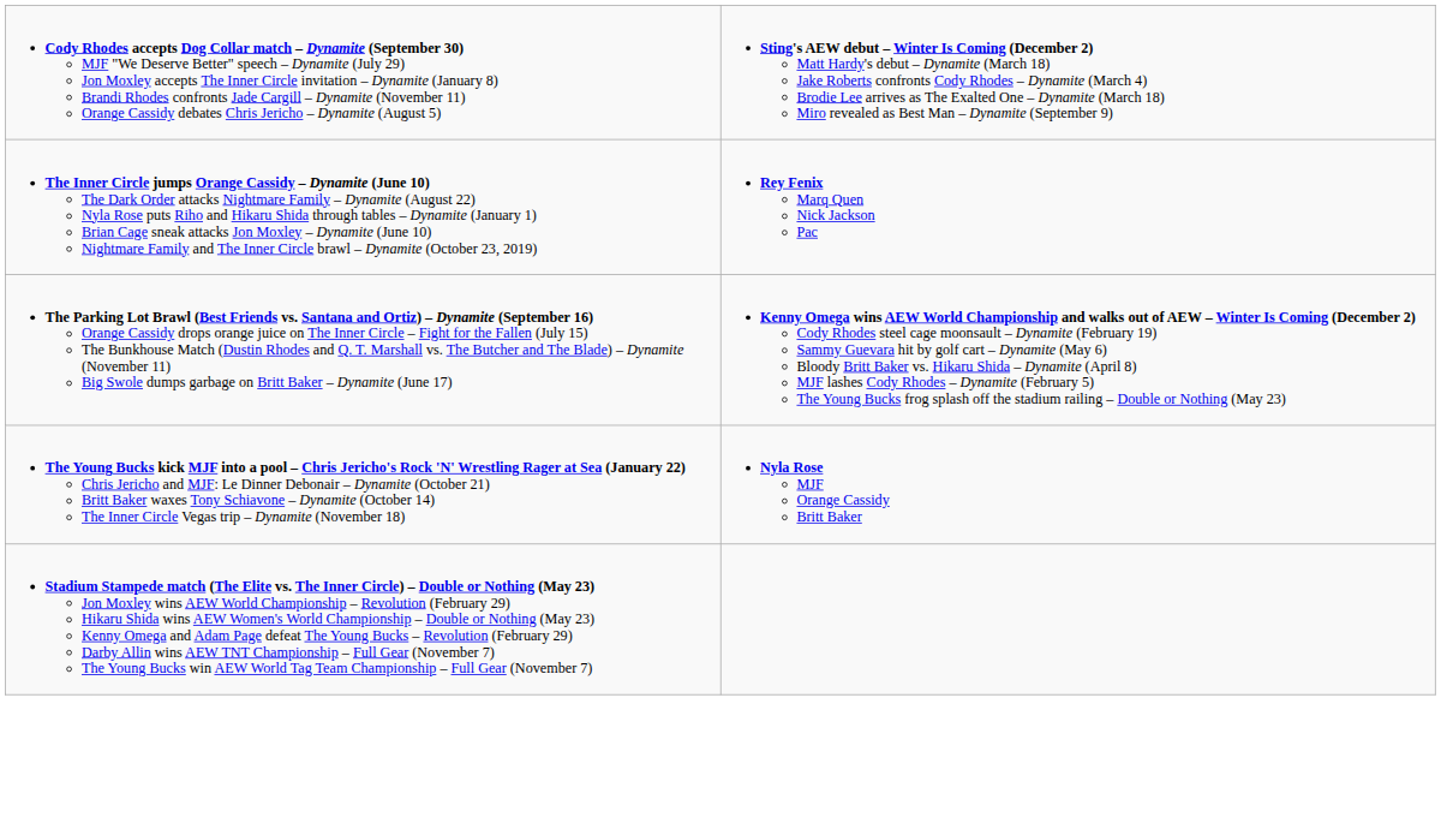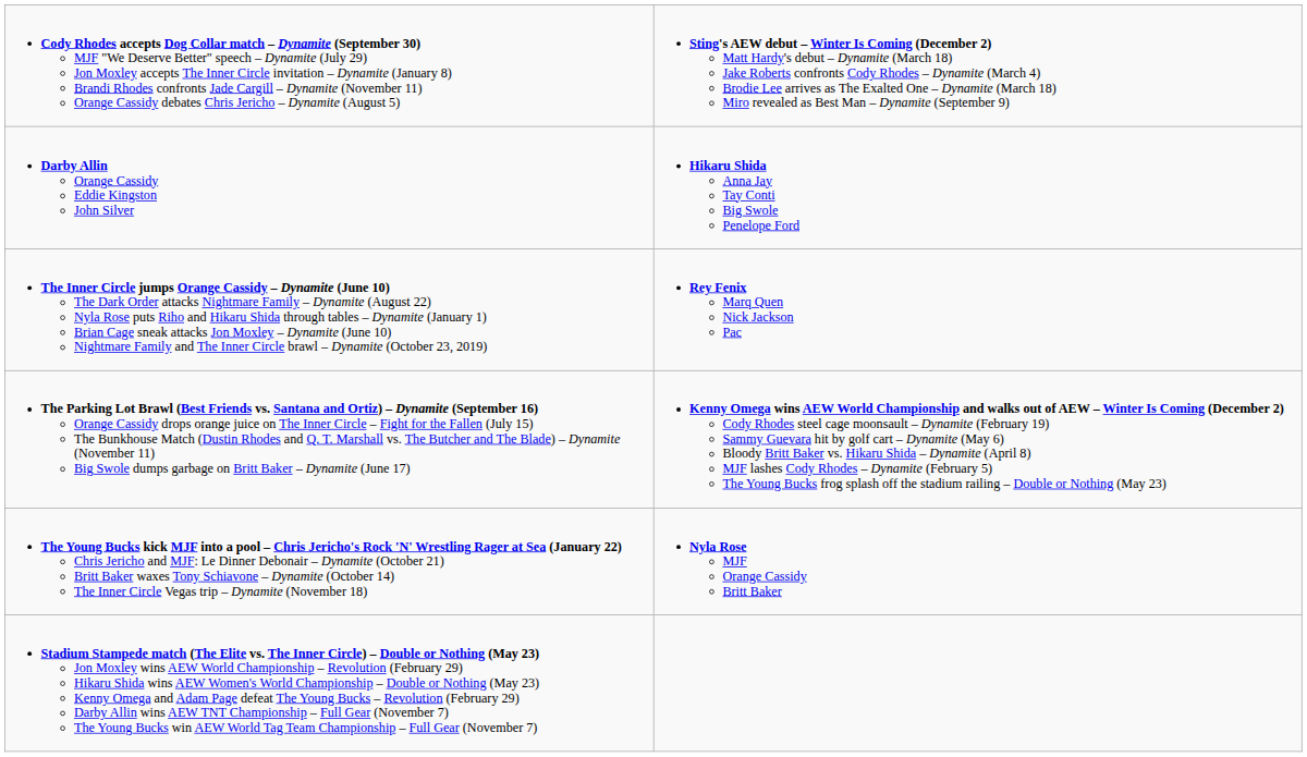+ row: Darby Allin Orange Cassidy Eddie Kingston John Silver | Hikaru Shida Anna Jay Tay Conti Big Swole Penelope Ford
